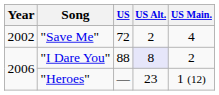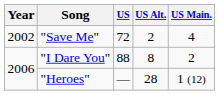"I Dare You" | US Alt.: lavender background -> no background
"Heroes" | US Alt.: 23 -> 28
